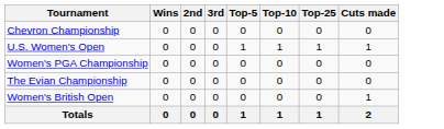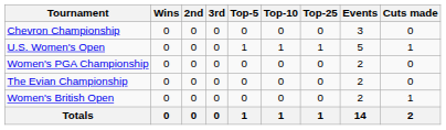+ column: Events | 3 | 5 | 2 | 2 | 2 | 14
